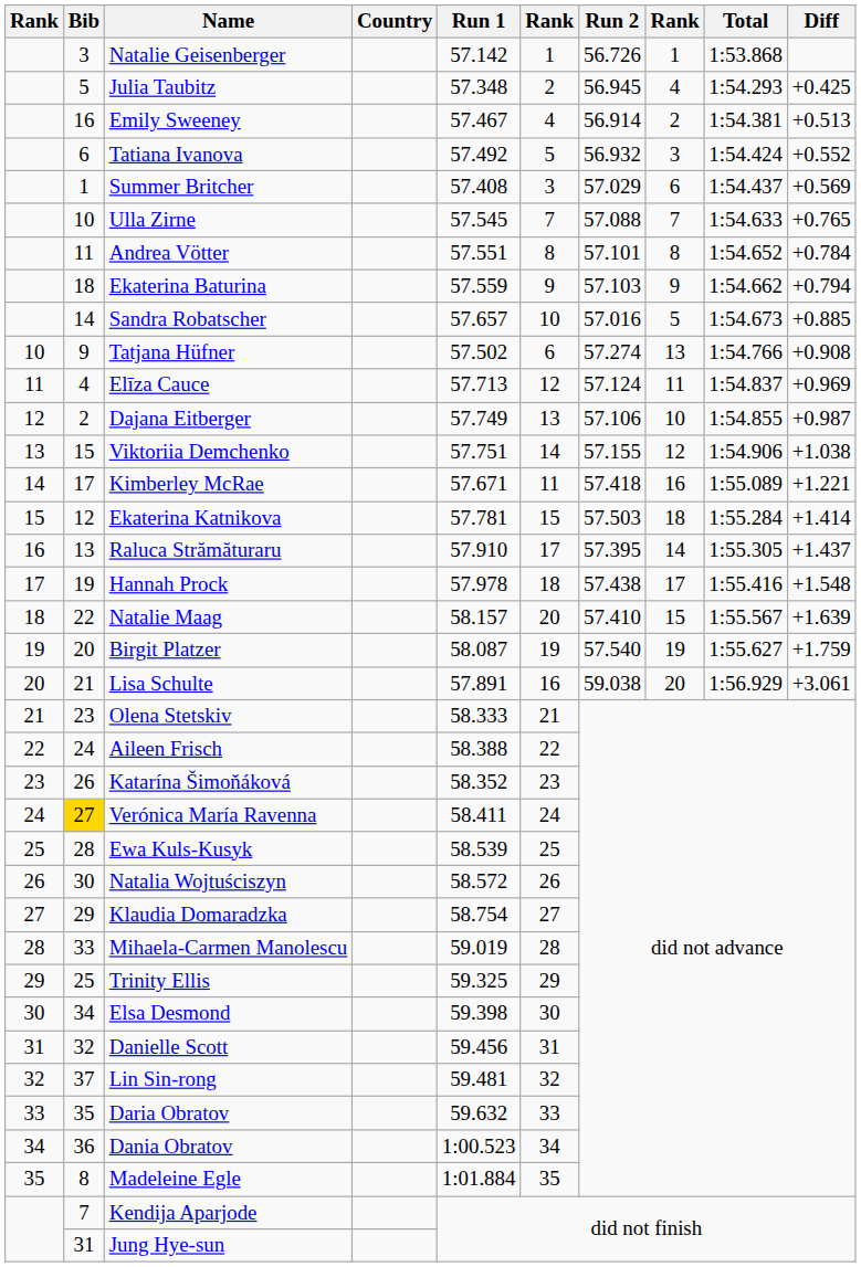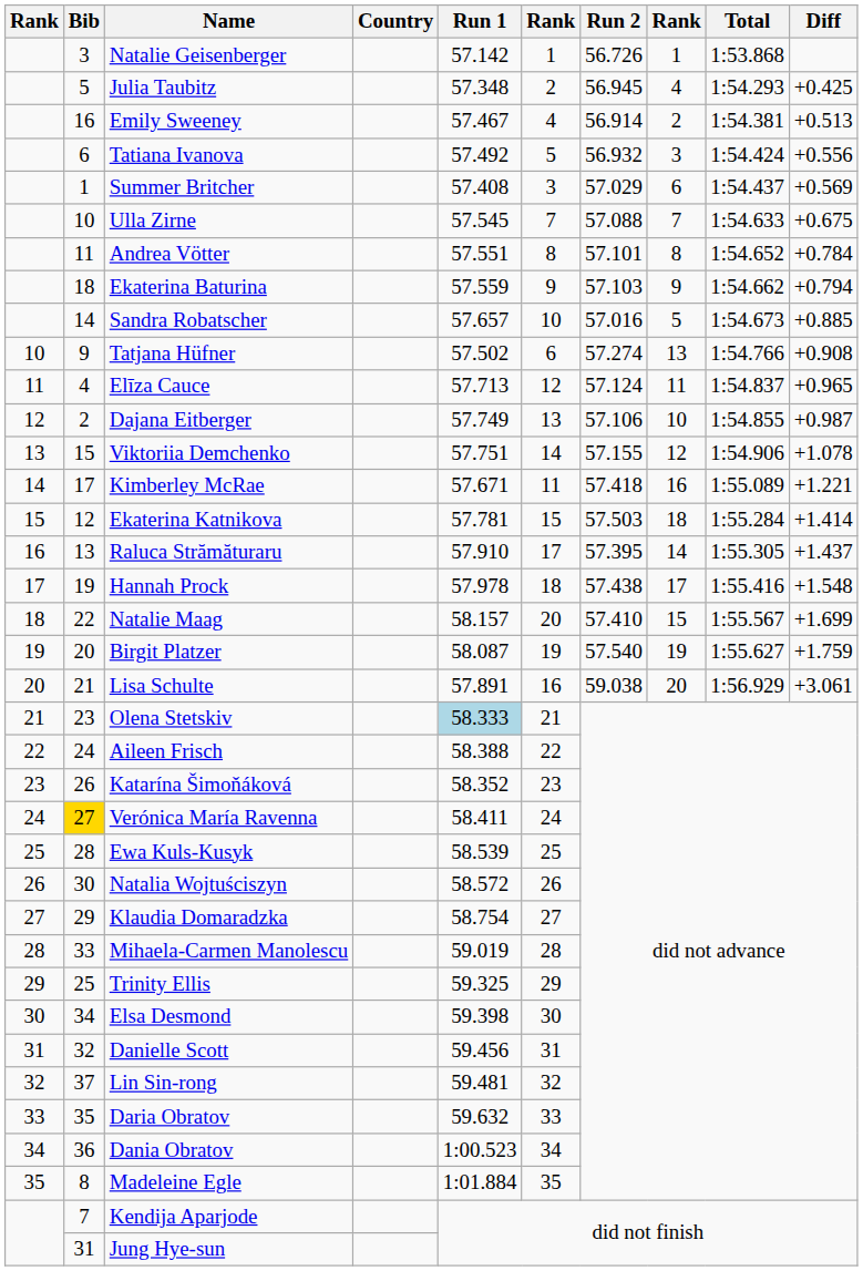Tatiana Ivanova | Diff: +0.552 -> +0.556
Ulla Zirne | Diff: +0.765 -> +0.675
Elīza Cauce | Diff: +0.969 -> +0.965
Viktoriia Demchenko | Diff: +1.038 -> +1.078
Natalie Maag | Diff: +1.639 -> +1.699
Olena Stetskiv | Run 1: no background -> lightblue background
